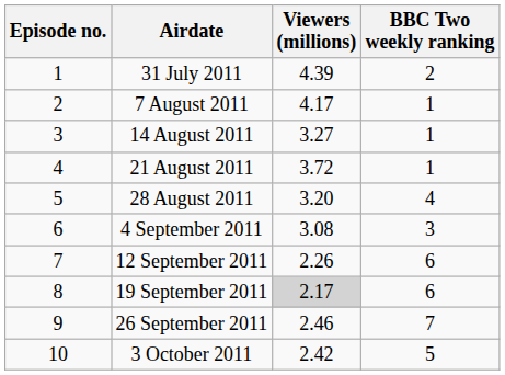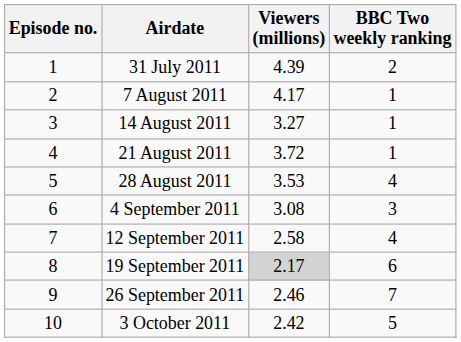28 August 2011 | Viewers (millions): 3.20 -> 3.53
12 September 2011 | Viewers (millions): 2.26 -> 2.58
12 September 2011 | BBC Two weekly ranking: 6 -> 4
